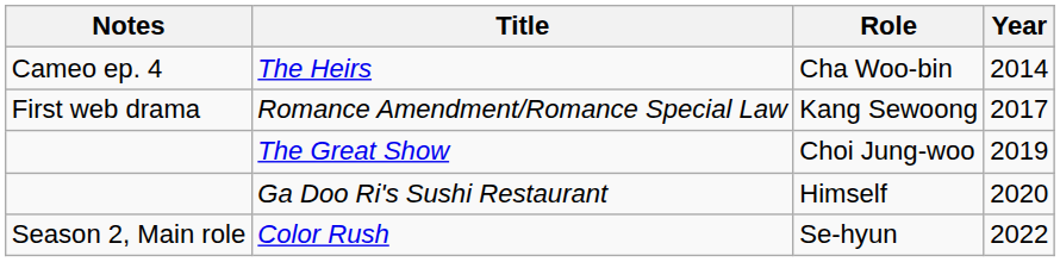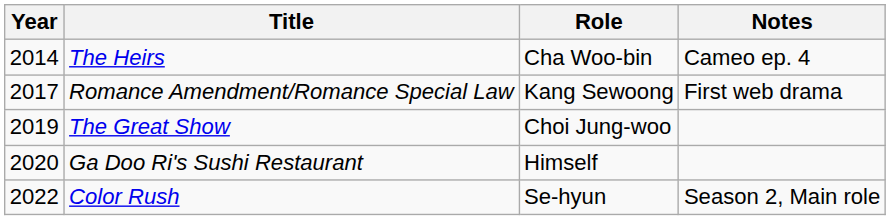columns swapped: Year <-> Notes
